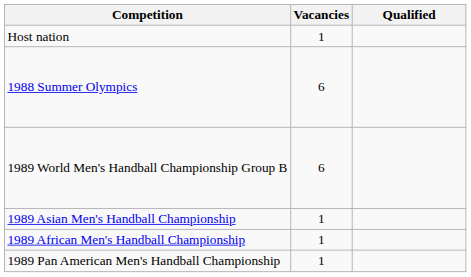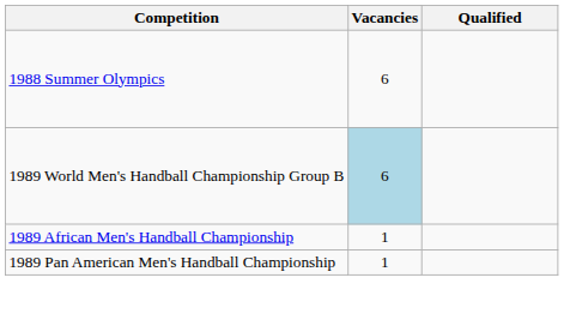- row: Host nation | 1
1989 World Men's Handball Championship Group B | Vacancies: no background -> lightblue background
- row: 1989 Asian Men's Handball Championship | 1
